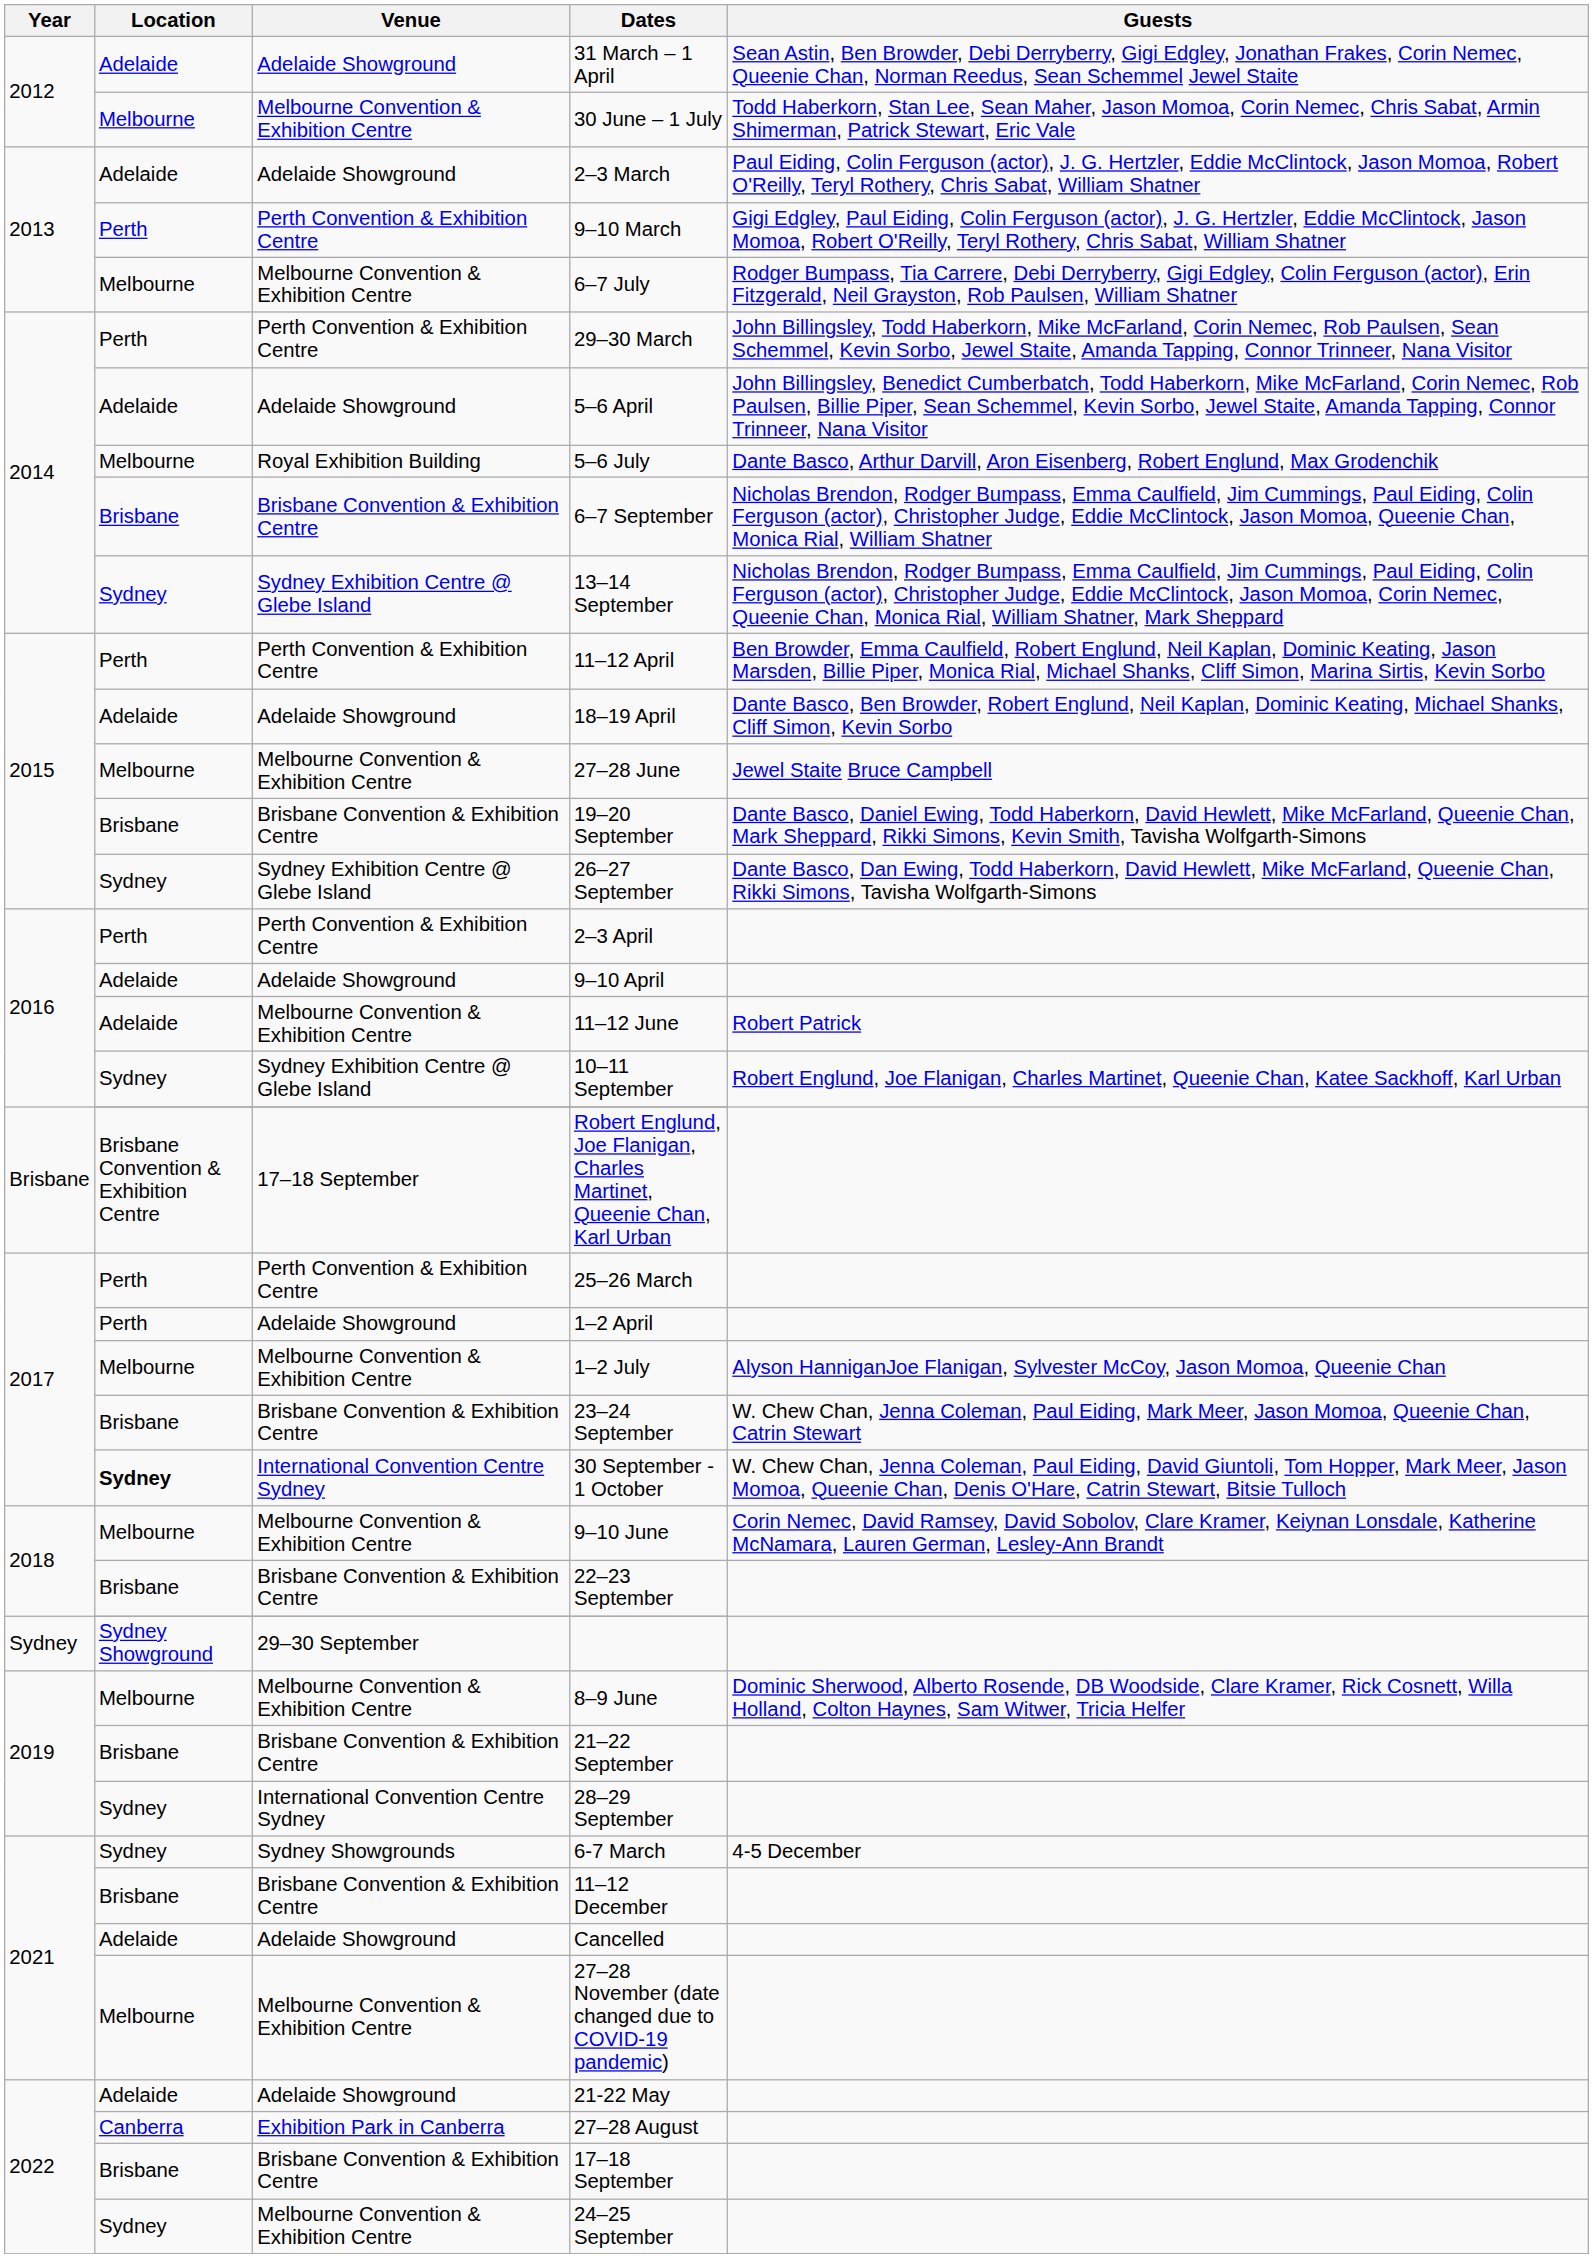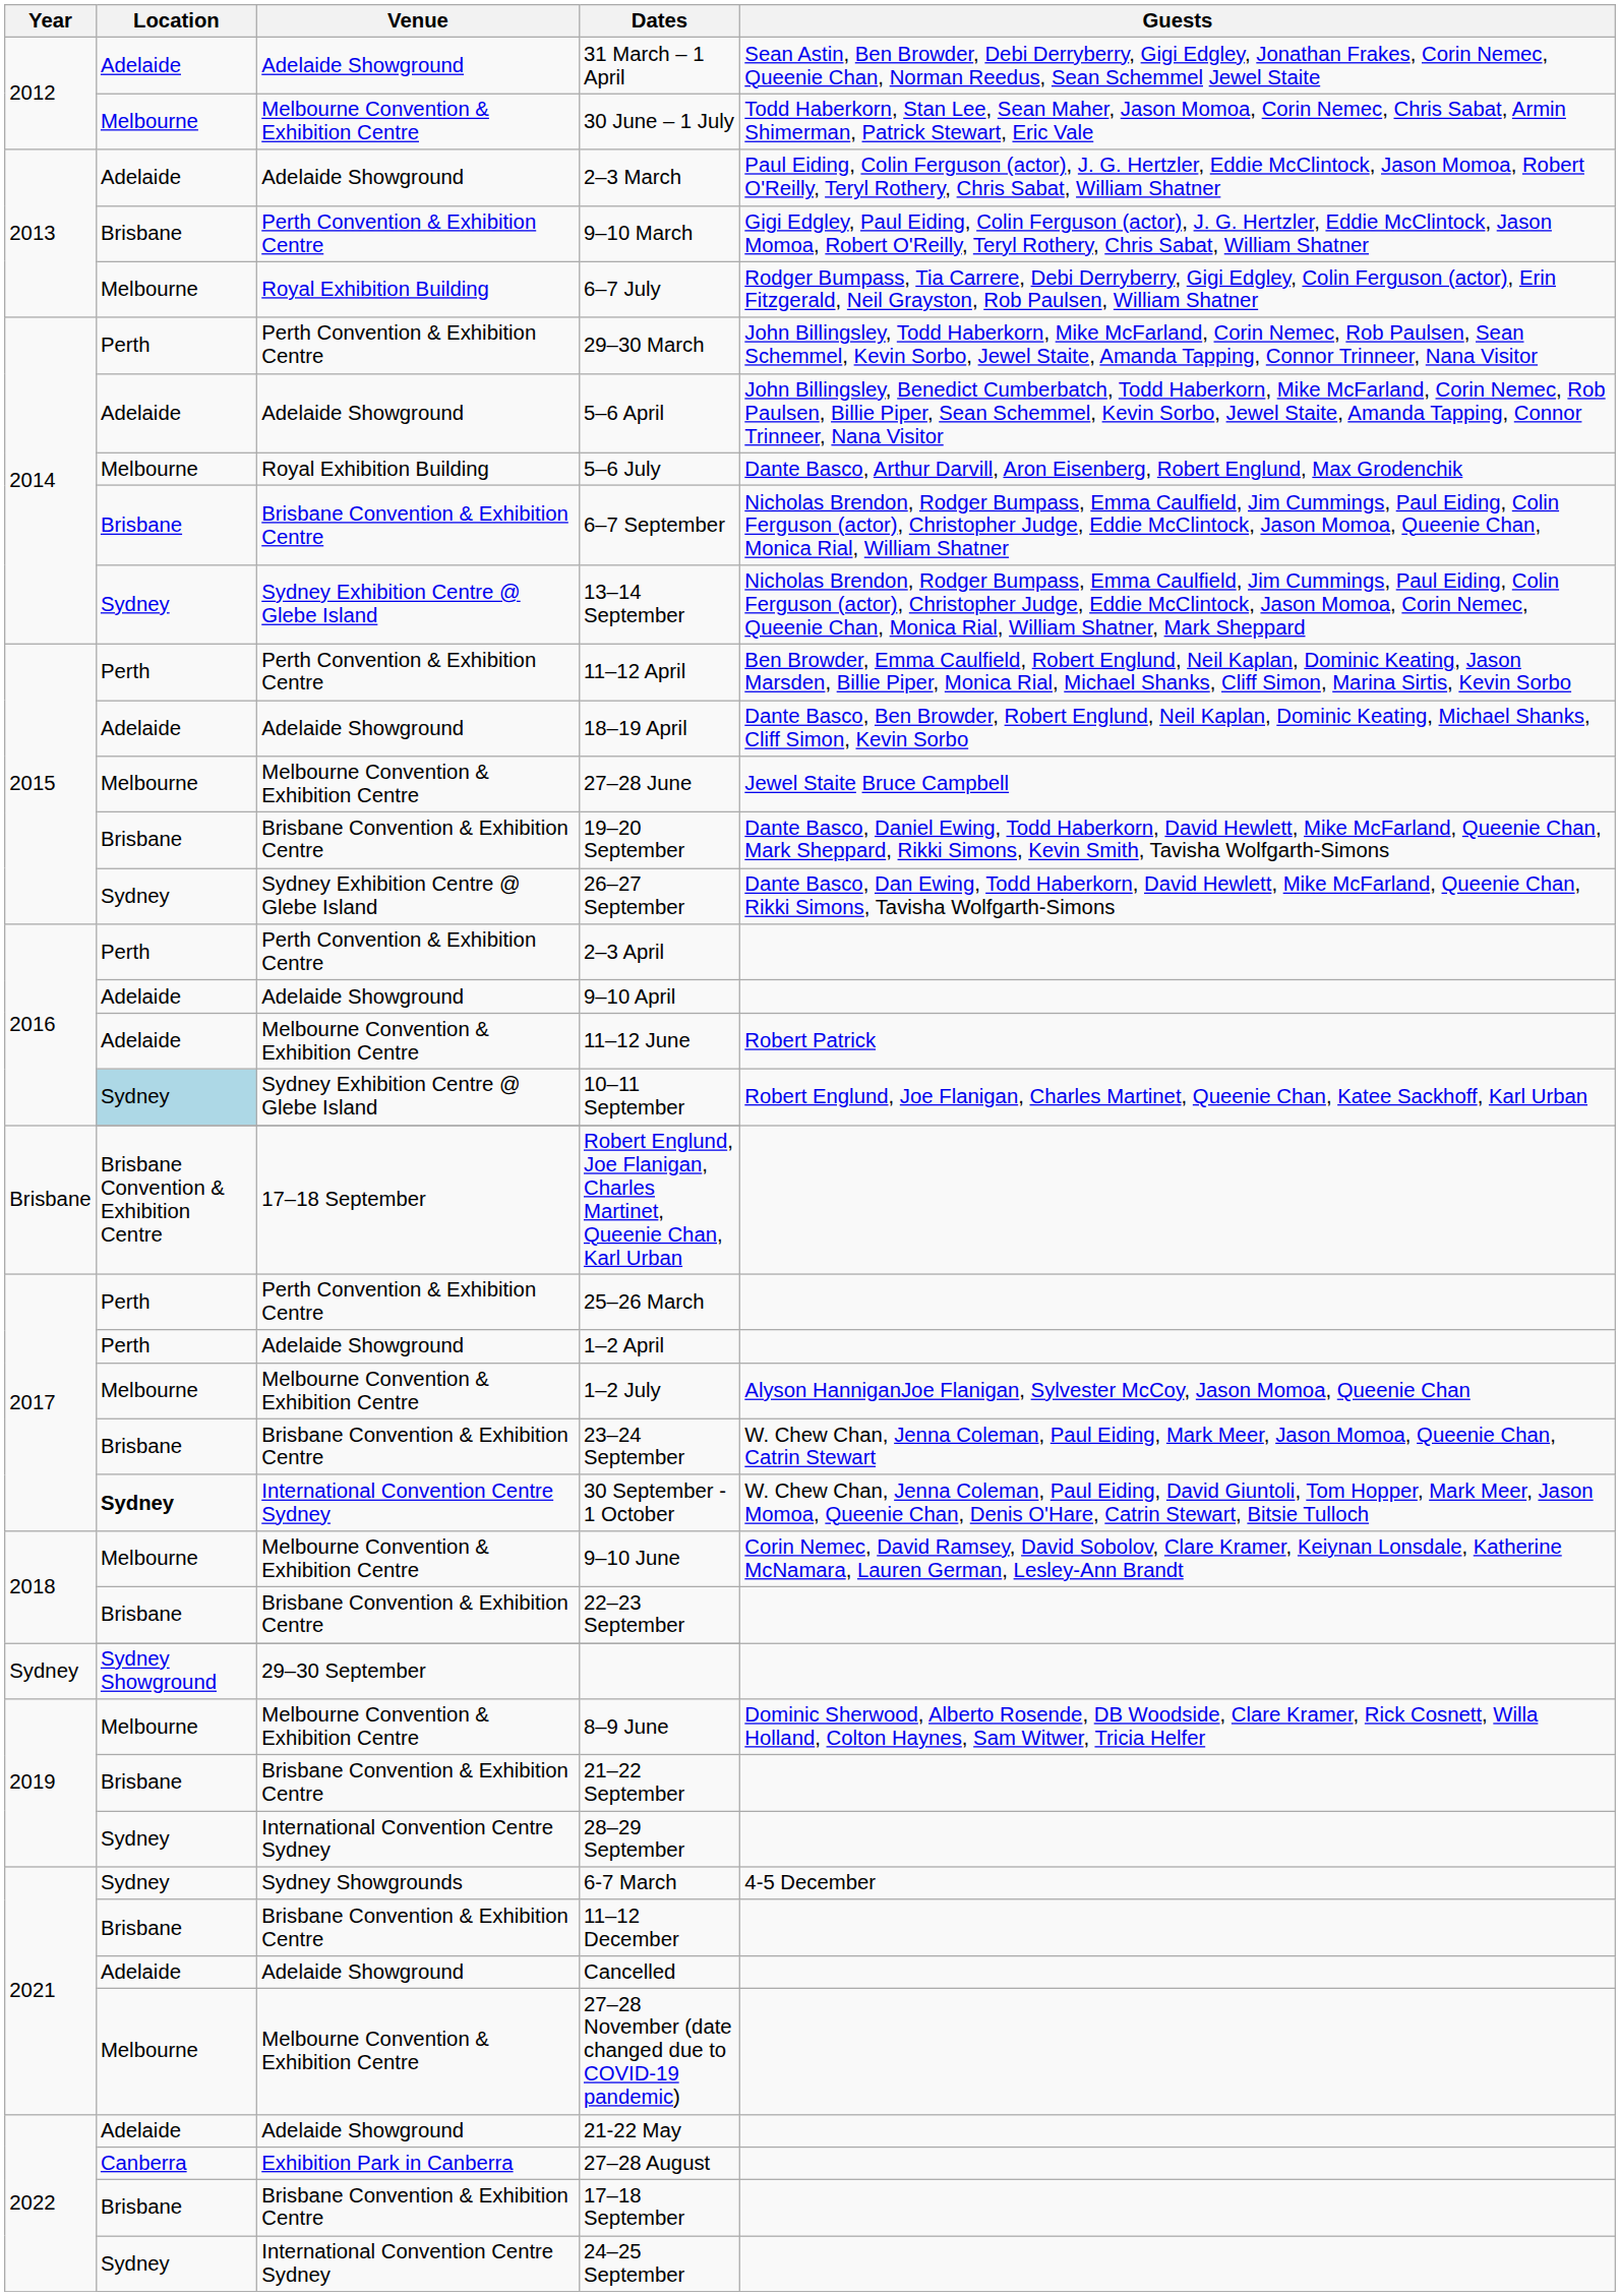9–10 March | Location: Perth -> Brisbane
6–7 July | Venue: Melbourne Convention & Exhibition Centre -> Royal Exhibition Building
10–11 September | Location: no background -> lightblue background
24–25 September | Venue: Melbourne Convention & Exhibition Centre -> International Convention Centre Sydney
